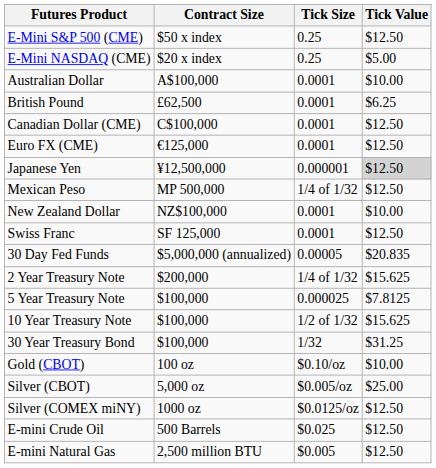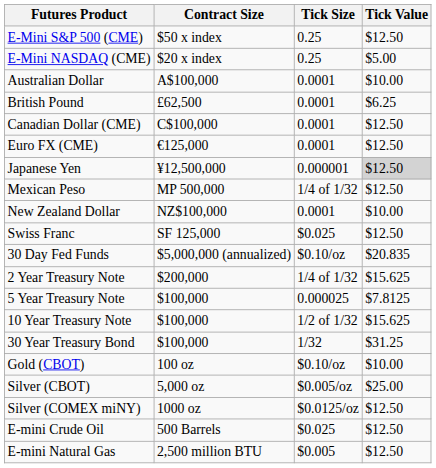Swiss Franc | Tick Size: 0.0001 -> $0.025
30 Day Fed Funds | Tick Size: 0.00005 -> $0.10/oz
